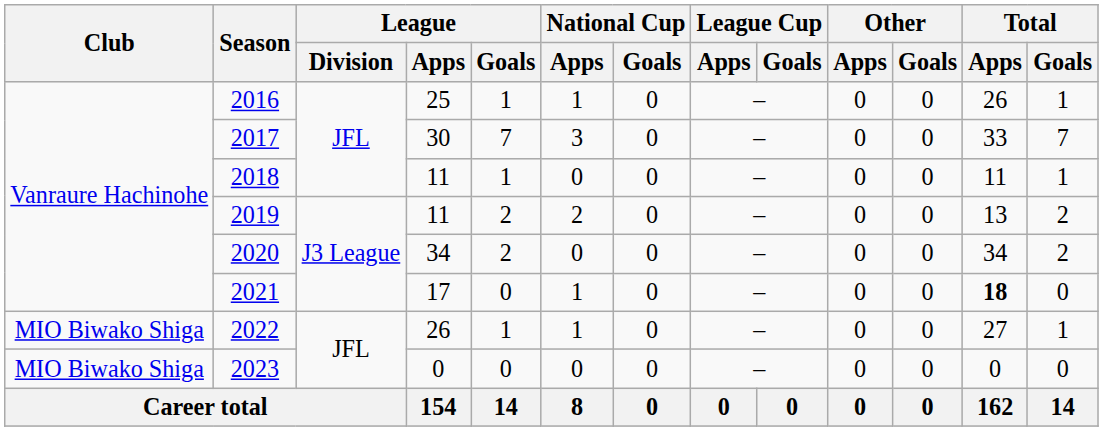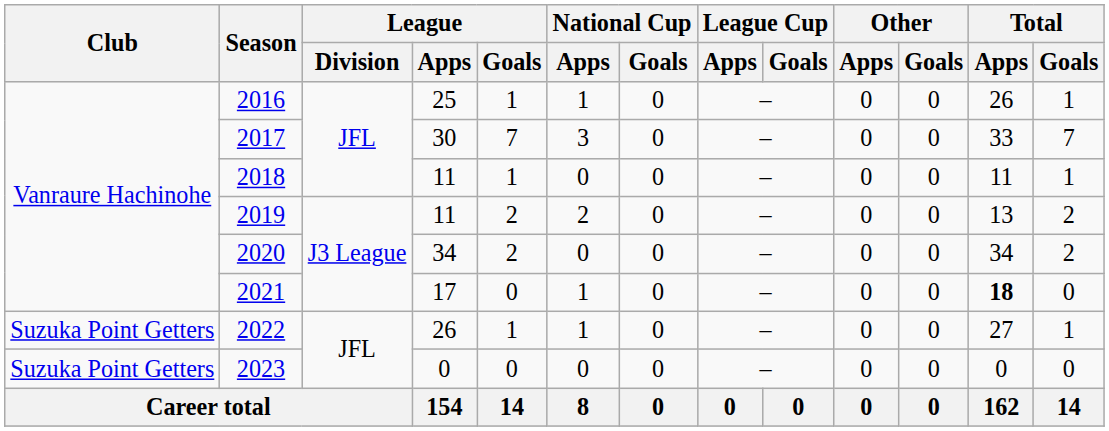2022 | Club: MIO Biwako Shiga -> Suzuka Point Getters
2023 | Club: MIO Biwako Shiga -> Suzuka Point Getters
